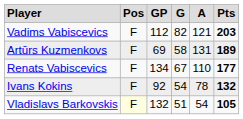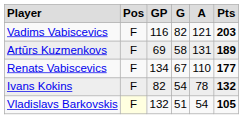Vadims Vabiscevics | column 3: 112 -> 116
Ivans Kokins | column 3: 92 -> 82
